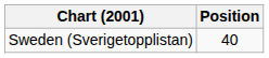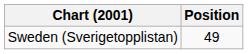Sweden (Sverigetopplistan) | Position: 40 -> 49
